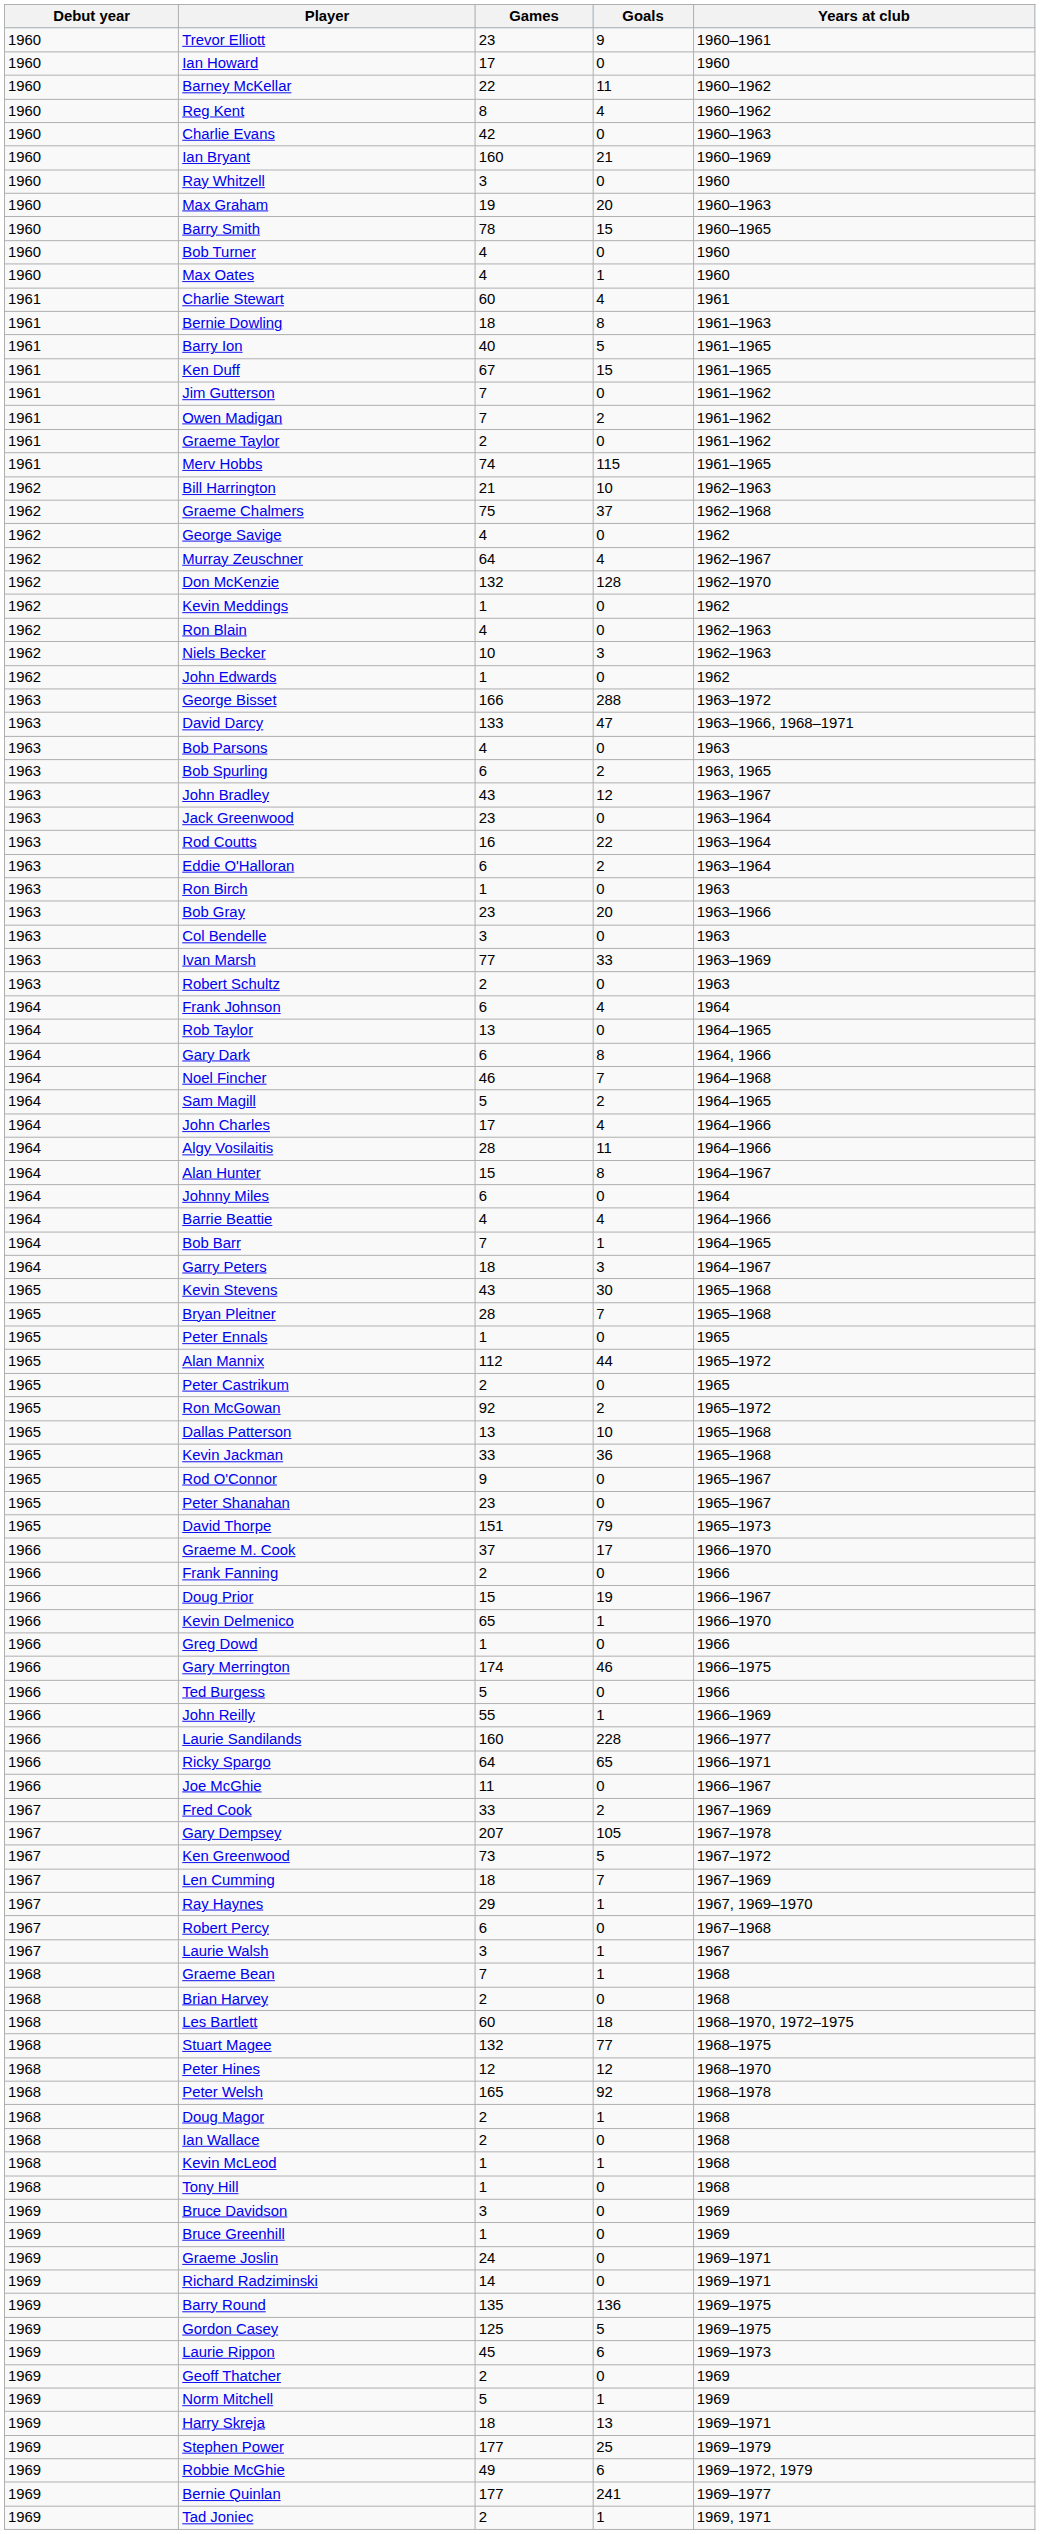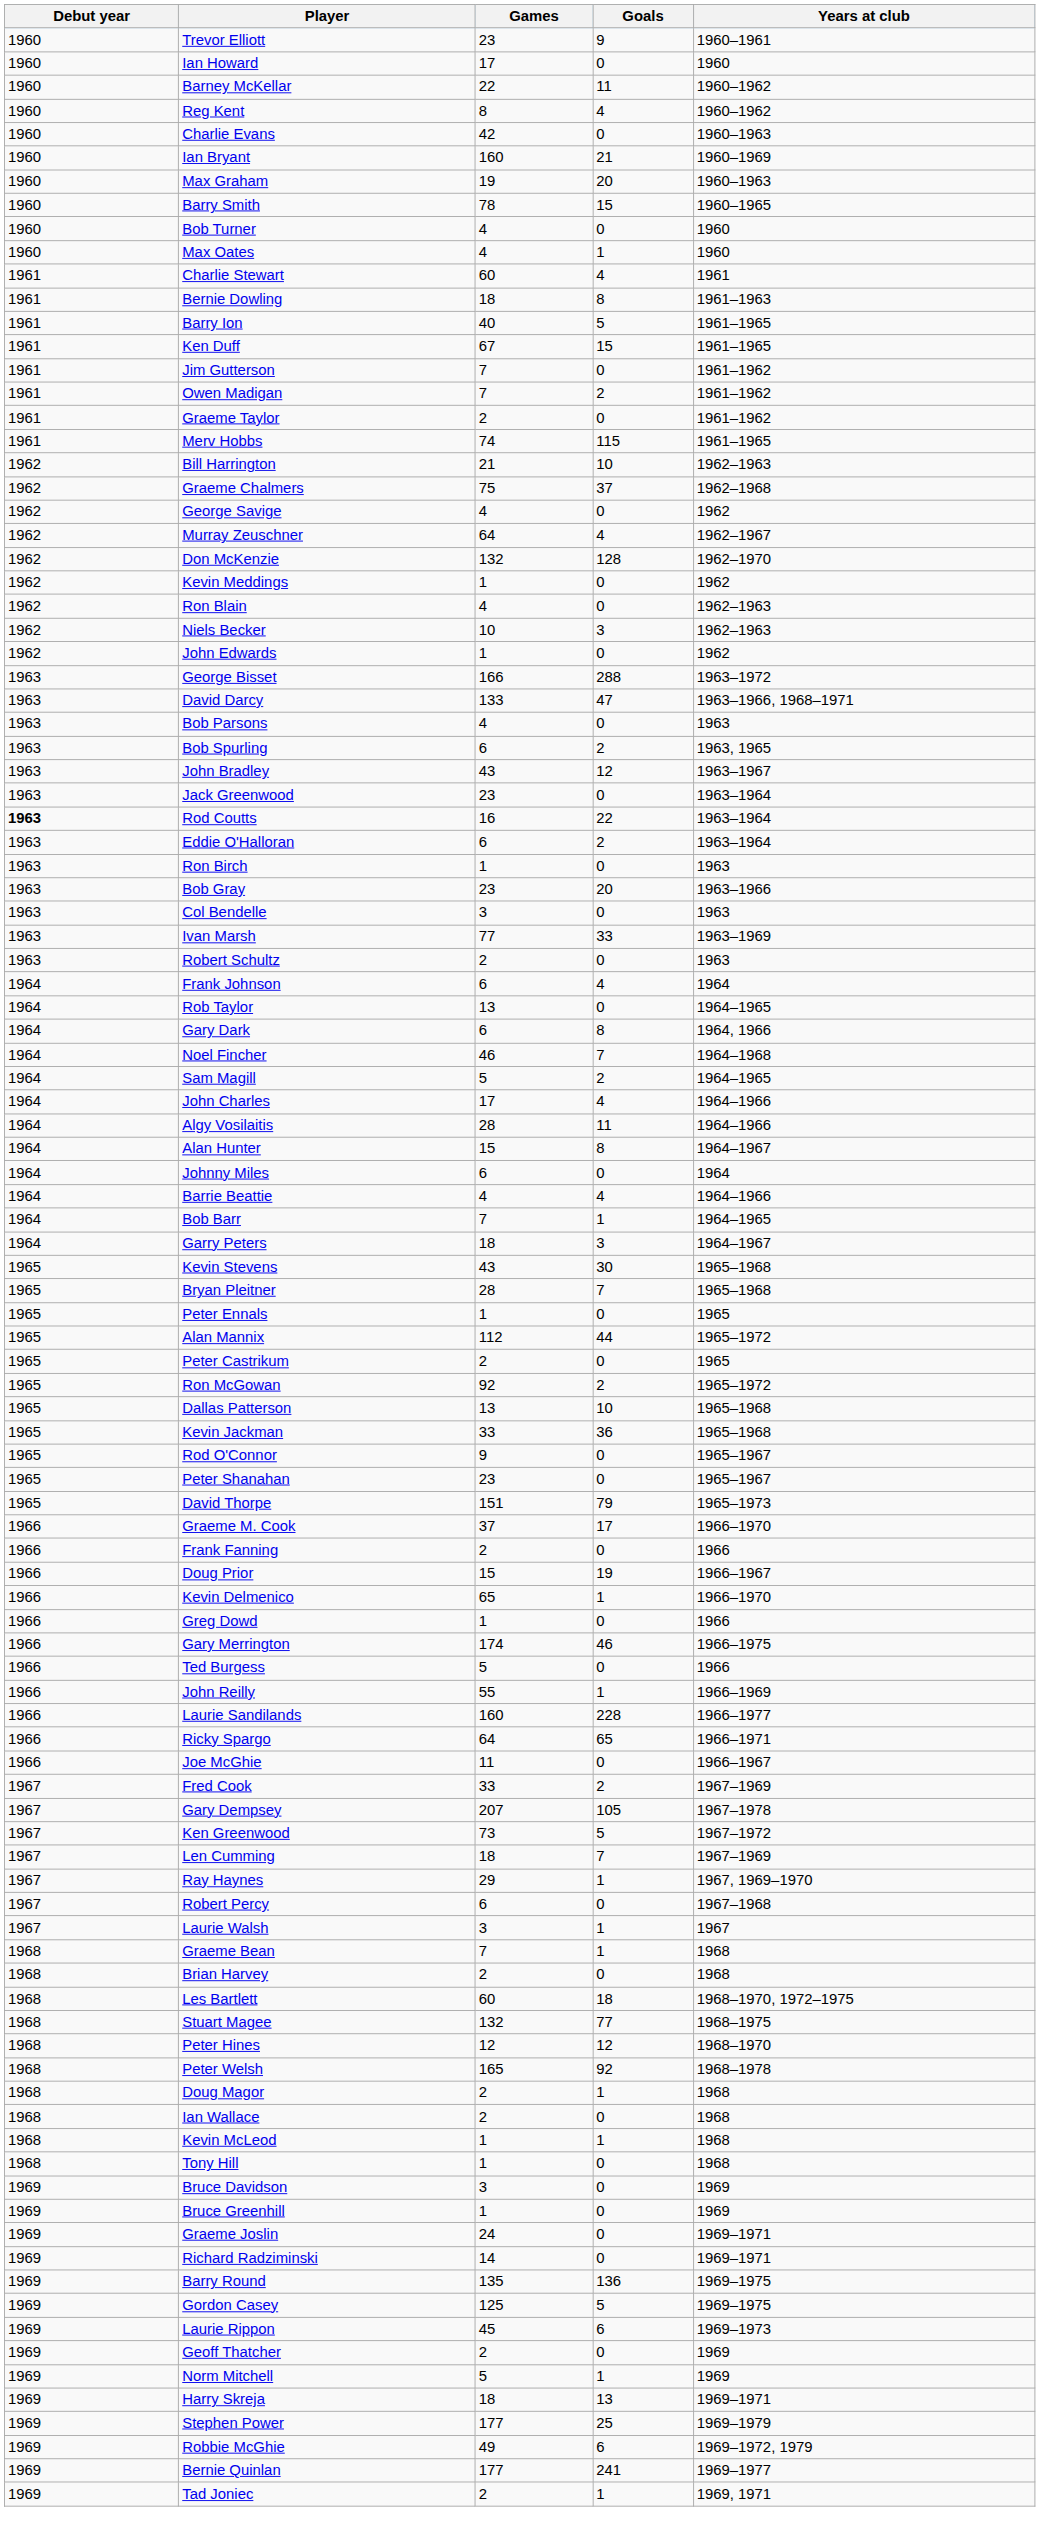- row: 1960 | Ray Whitzell | 3 | 0 | 1960
Rod Coutts | Debut year: normal -> bold
